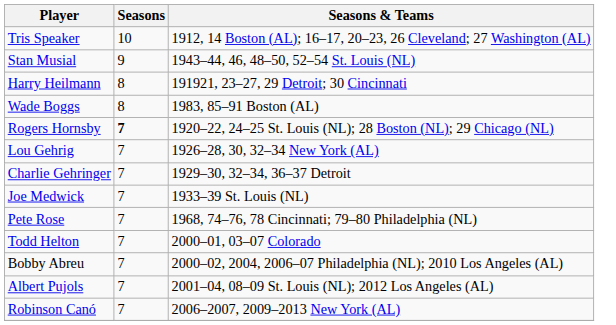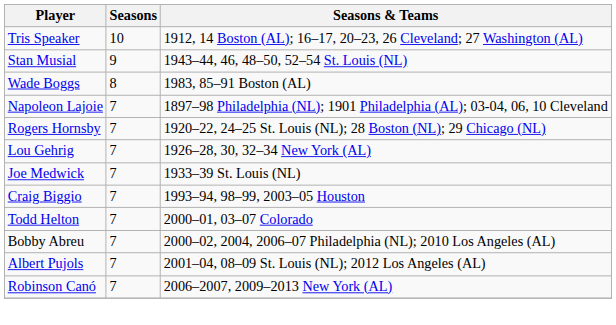- row: Harry Heilmann | 8 | 191921, 23–27, 29 Detroit; 30 Cincinnati
+ row: Napoleon Lajoie | 7 | 1897–98 Philadelphia (NL); 1901 Philadelphia (AL); 03-04, 06, 10 Cleveland
Rogers Hornsby | Seasons: bold -> normal
- row: Charlie Gehringer | 7 | 1929–30, 32–34, 36–37 Detroit
- row: Pete Rose | 7 | 1968, 74–76, 78 Cincinnati; 79–80 Philadelphia (NL)
+ row: Craig Biggio | 7 | 1993–94, 98–99, 2003–05 Houston
